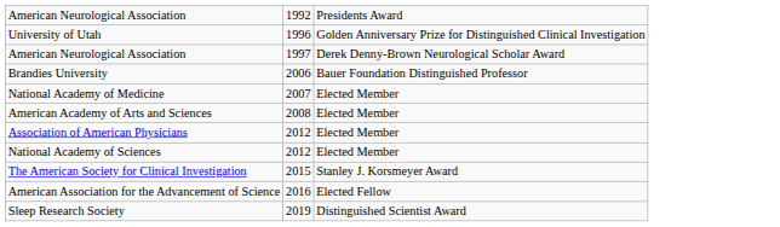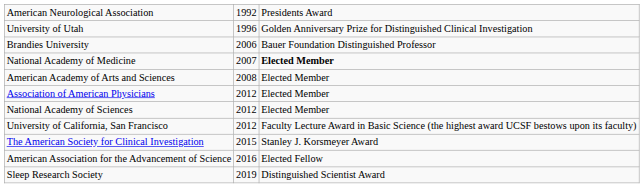- row: American Neurological Association | 1997 | Derek Denny-Brown Neurological Scholar Award
National Academy of Medicine | column 3: normal -> bold
+ row: University of California, San Francisco | 2012 | Faculty Lecture Award in Basic Science (the highest award UCSF bestows upon its faculty)
